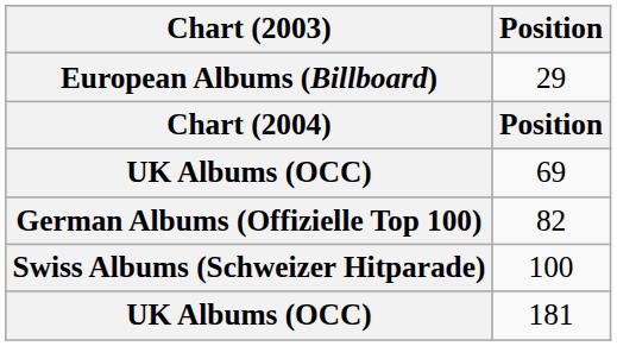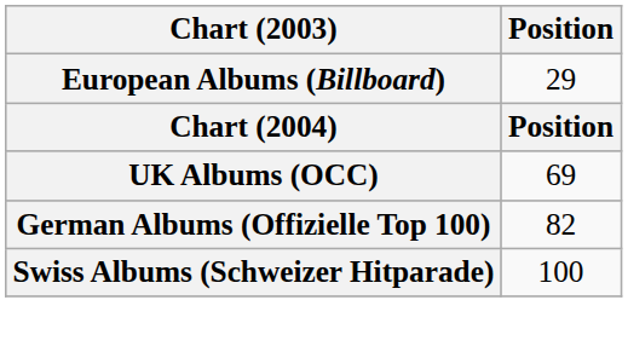- row: UK Albums (OCC) | 181
